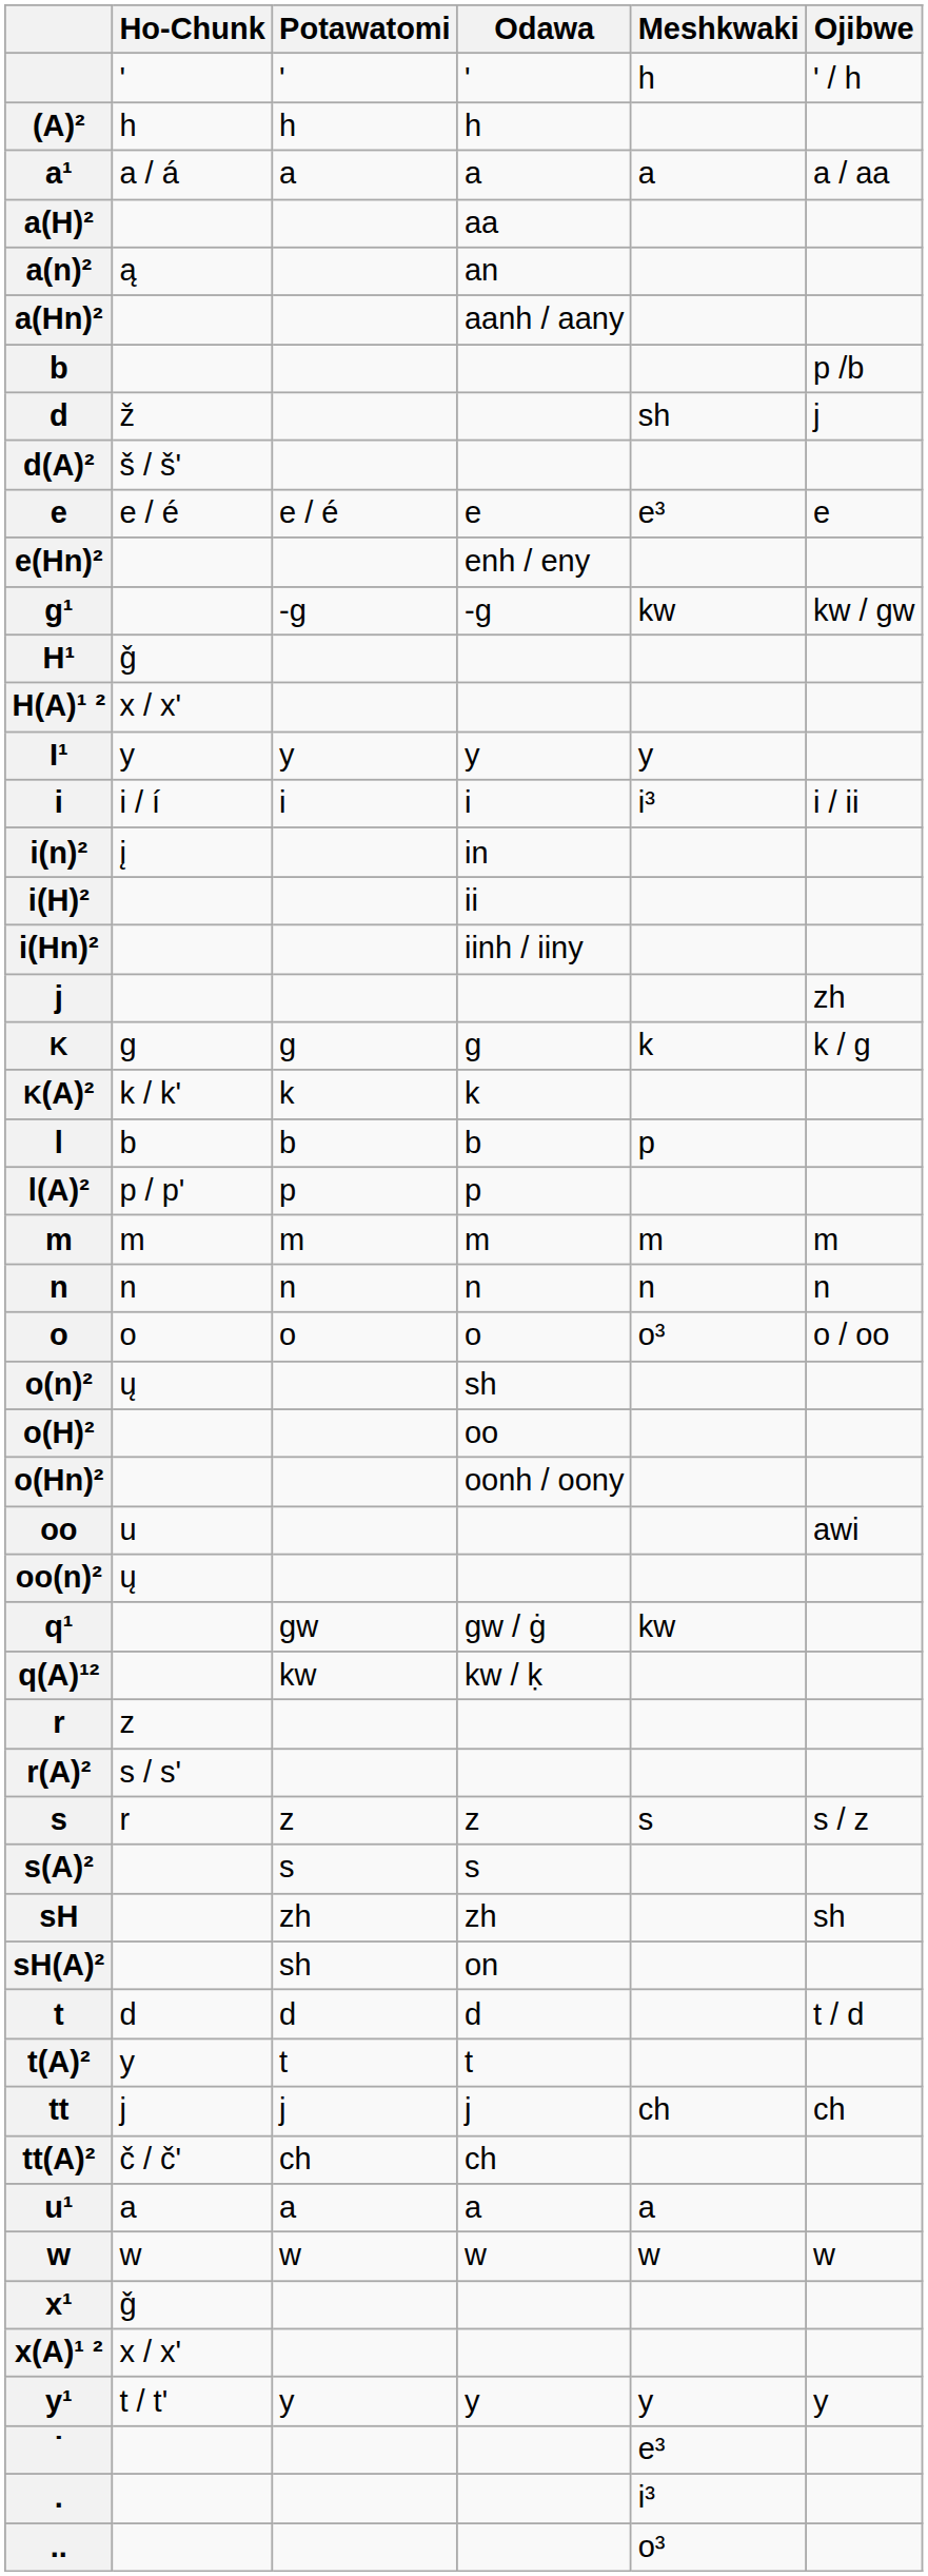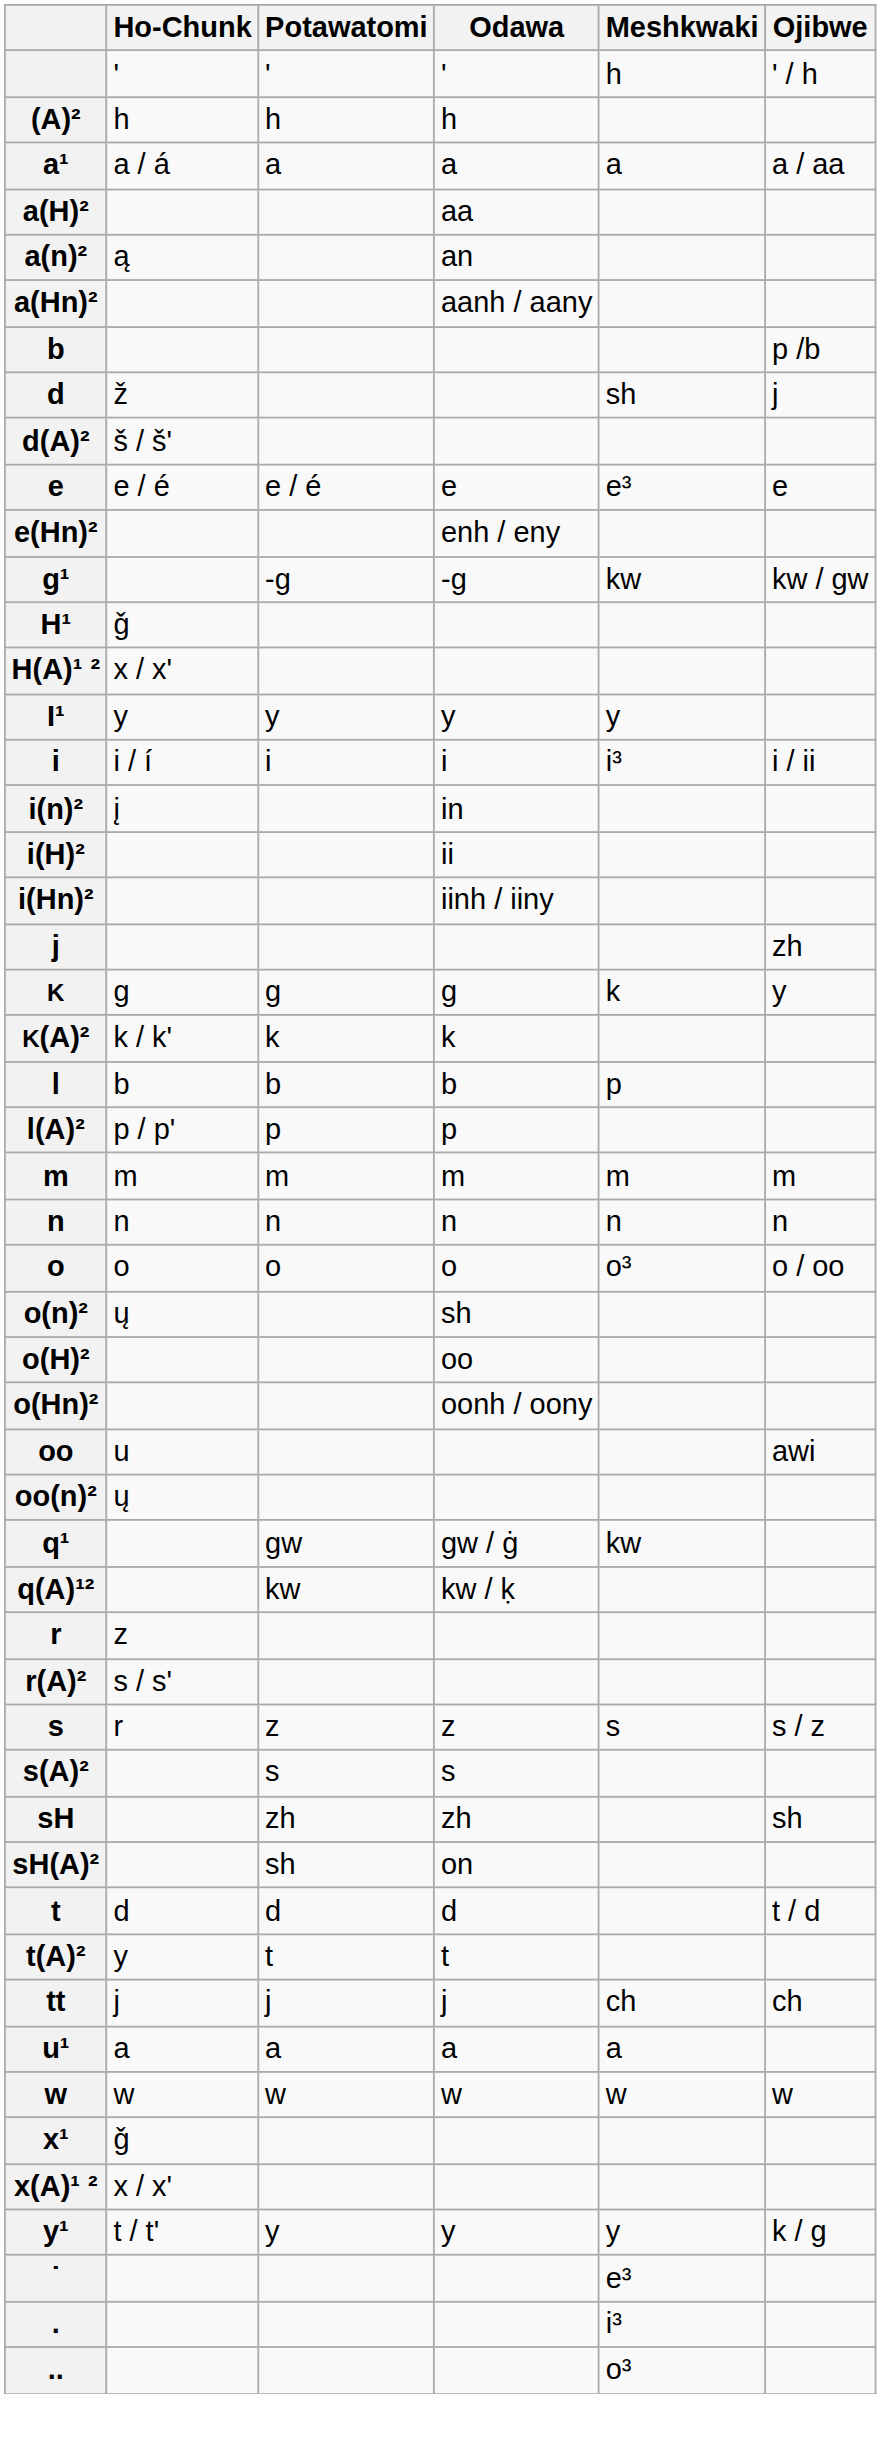K | Ojibwe: k / g -> y
- row: tt(A)² | č / č' | ch | ch
y¹ | Ojibwe: y -> k / g
